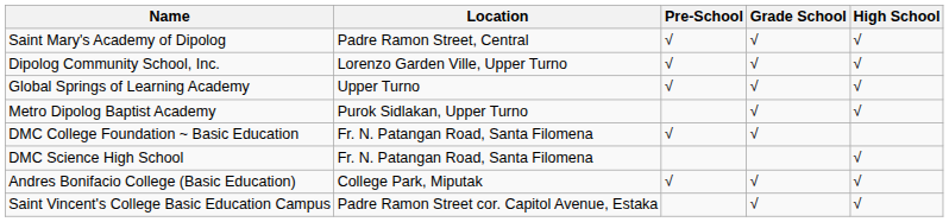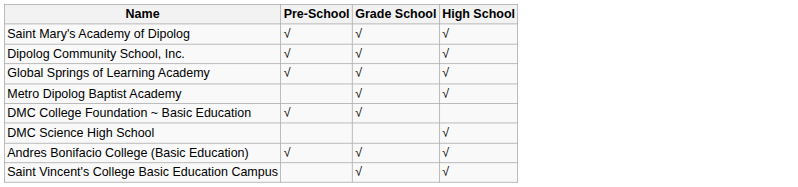- column: Location | Padre Ramon Street, Central | Lorenzo Garden Ville, Upper Turno | Upper Turno | Purok Sidlakan, Upper Turno | Fr. N. Patangan Road, Santa Filomena | Fr. N. Patangan Road, Santa Filomena | College Park, Miputak | Padre Ramon Street cor. Capitol Avenue, Estaka
